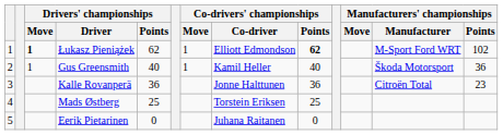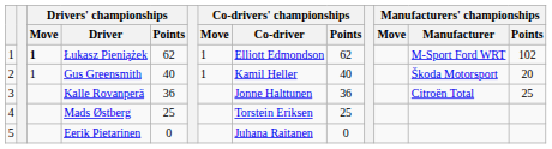Łukasz Pieniążek | Co-drivers' championships / Points: bold -> normal
Gus Greensmith | Manufacturers' championships / Points: 36 -> 20
Kalle Rovanperä | Manufacturers' championships / Points: 23 -> 25
